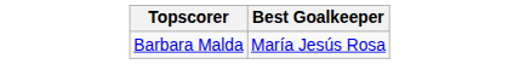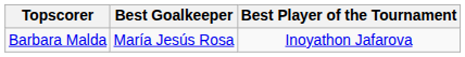+ column: Best Player of the Tournament | Inoyathon Jafarova
